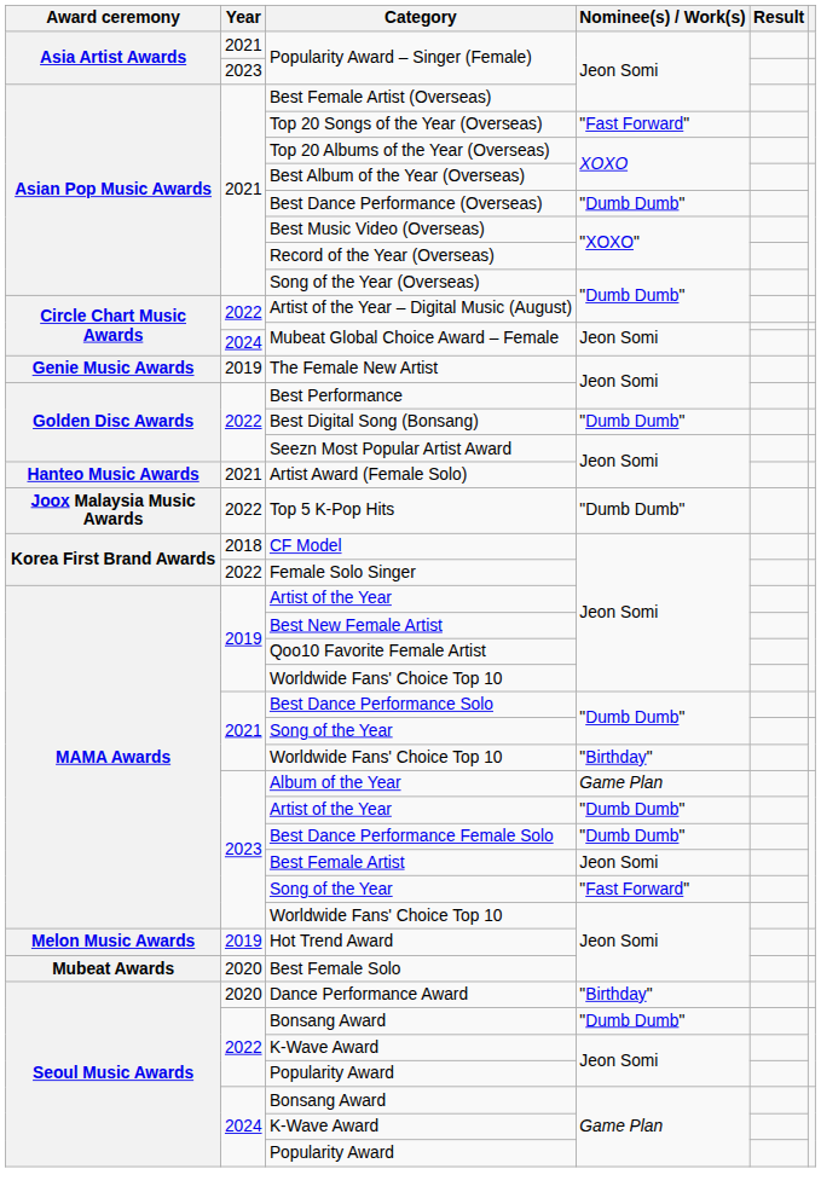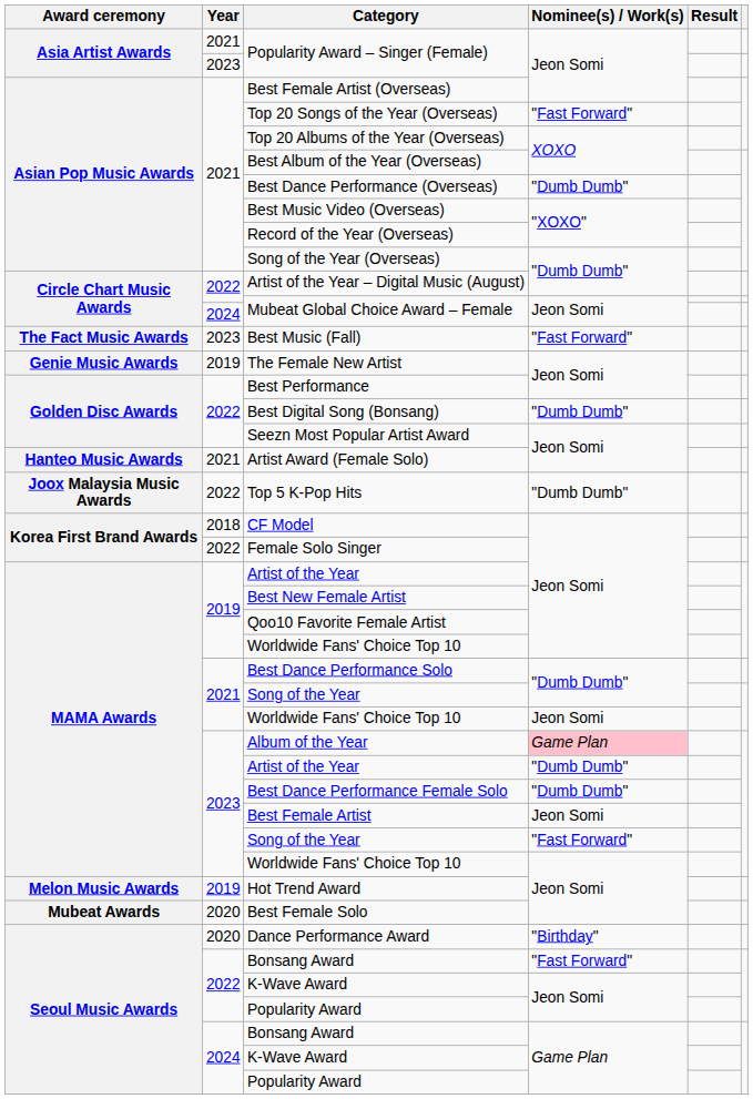+ row: The Fact Music Awards | 2023 | Best Music (Fall) | "Fast Forward"
2021 / Worldwide Fans' Choice Top 10 | Nominee(s) / Work(s): "Birthday" -> Jeon Somi
Album of the Year | Nominee(s) / Work(s): no background -> pink background
2022 / Bonsang Award | Nominee(s) / Work(s): "Dumb Dumb" -> "Fast Forward"
